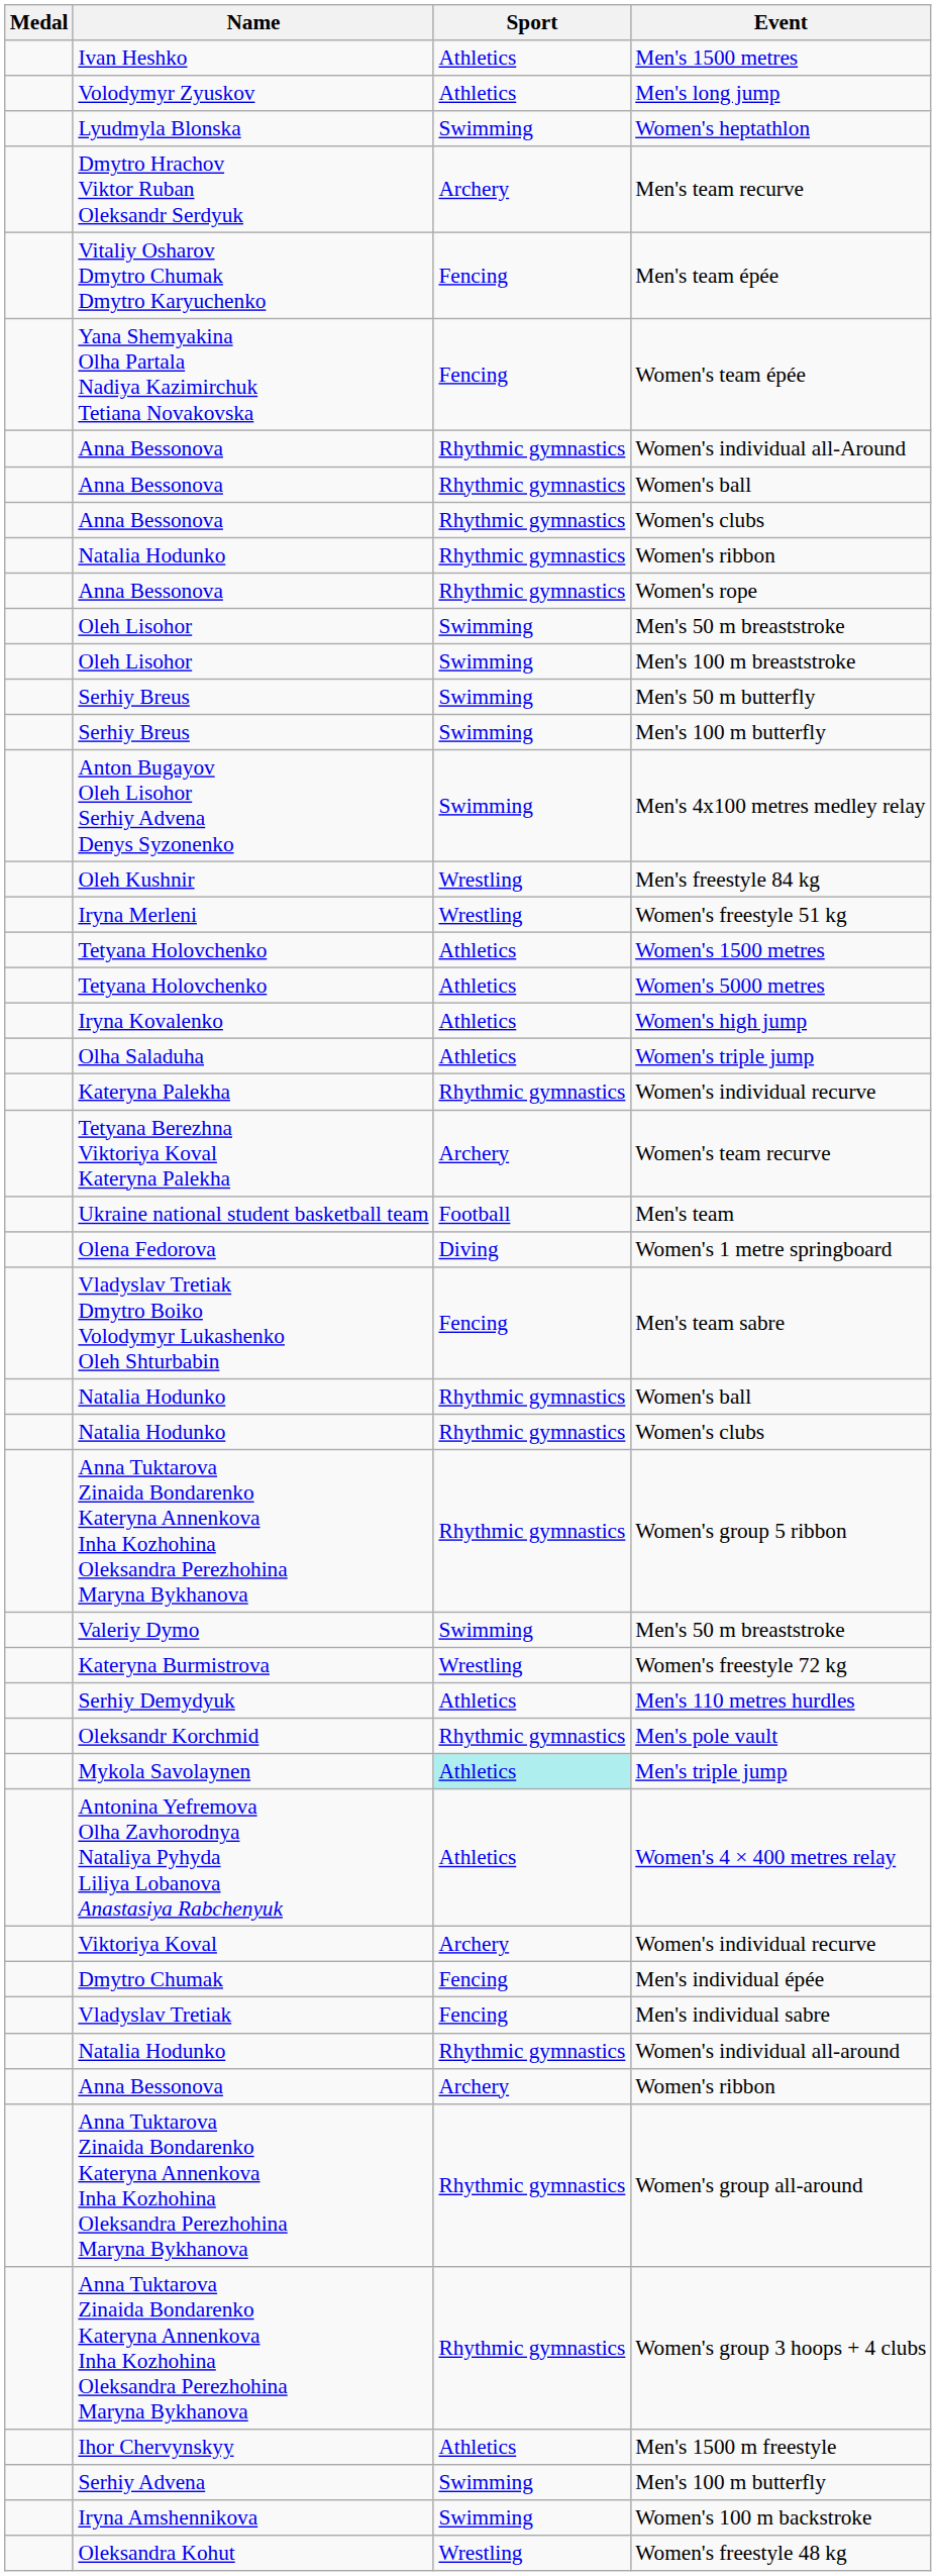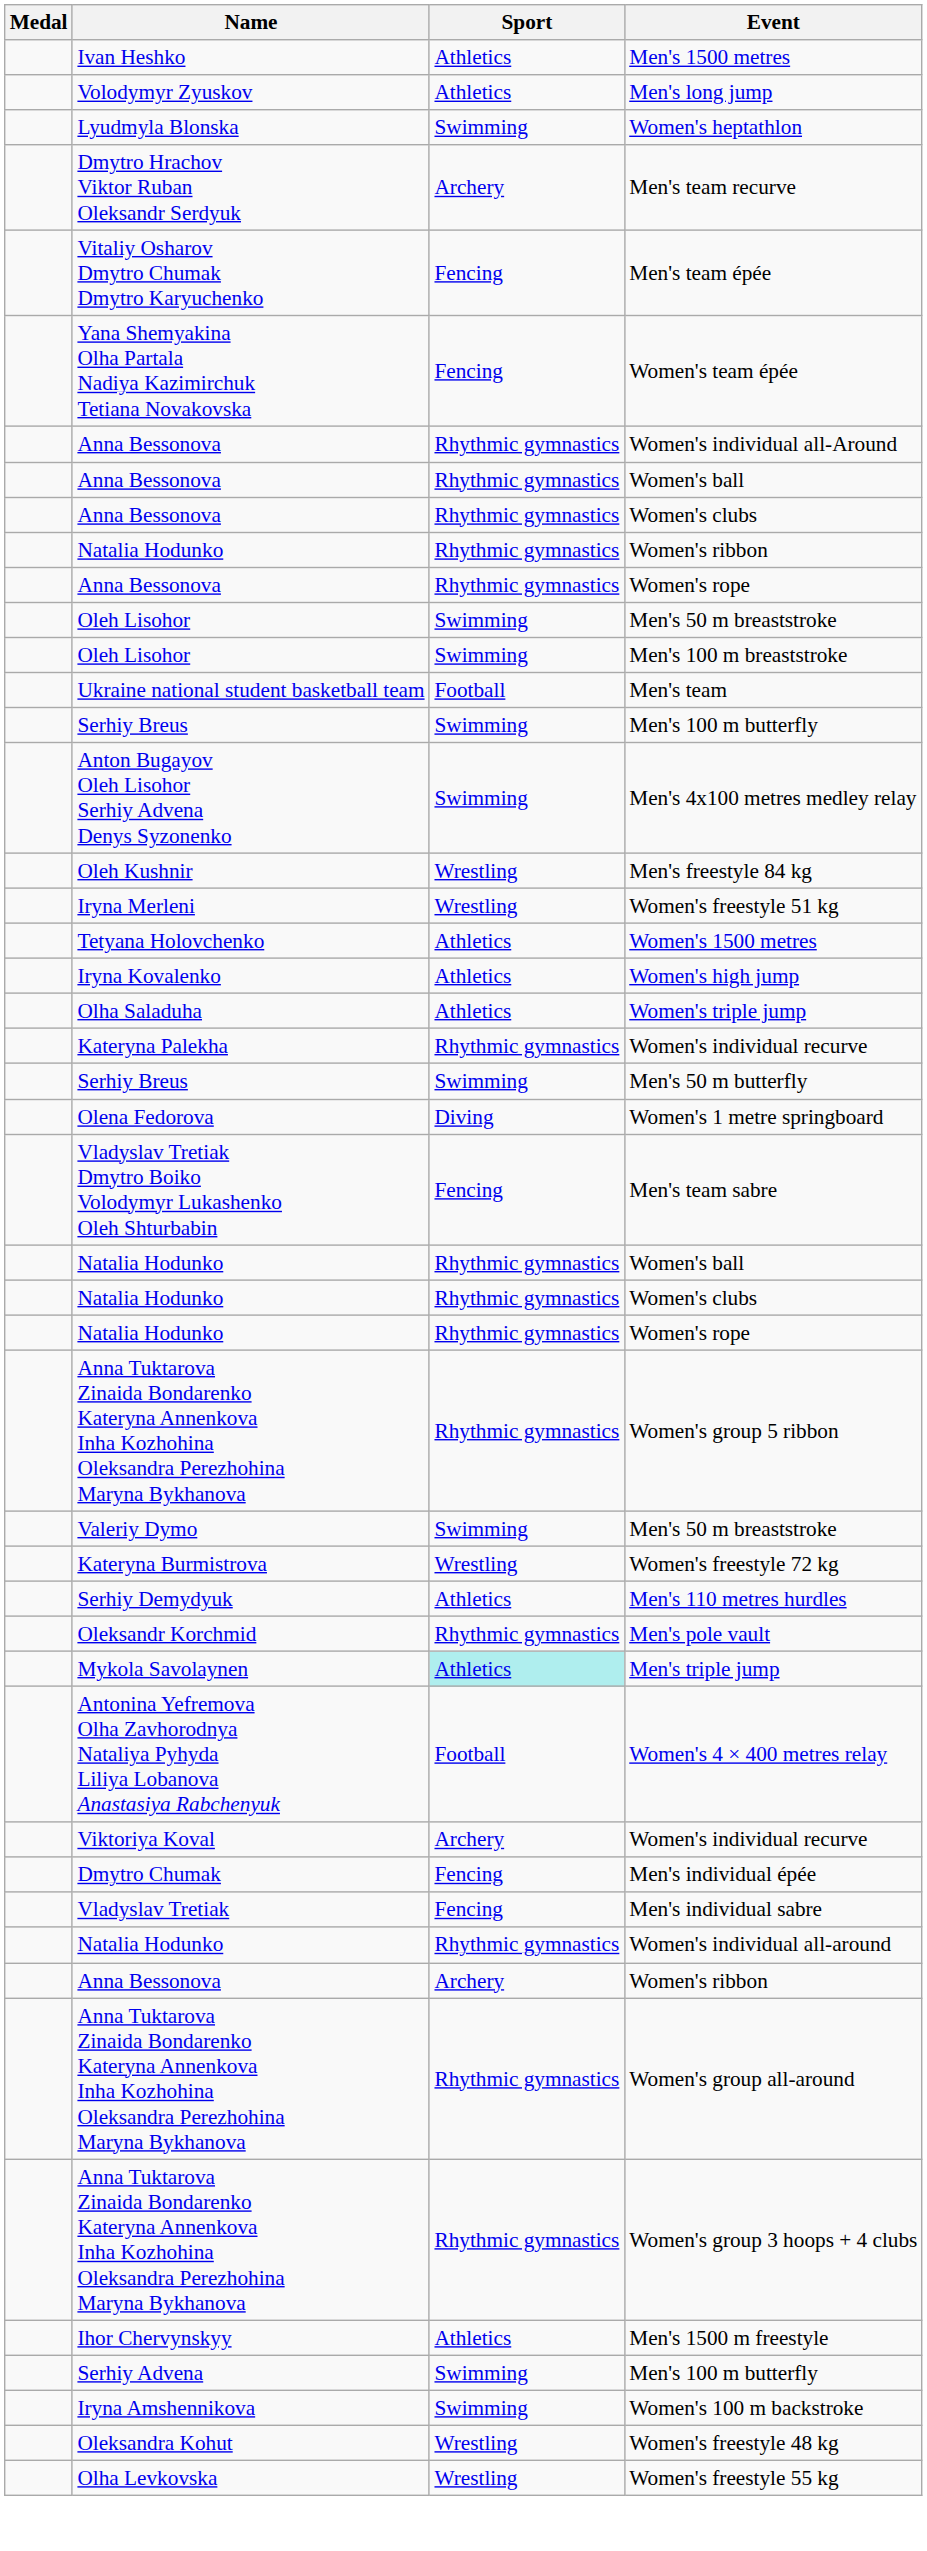rows swapped: Men's 50 m butterfly <-> Men's team
- row: Tetyana Holovchenko | Athletics | Women's 5000 metres
- row: Tetyana Berezhna Viktoriya Koval Kateryna Palekha | Archery | Women's team recurve
+ row: Natalia Hodunko | Rhythmic gymnastics | Women's rope
Women's 4 × 400 metres relay | Sport: Athletics -> Football
+ row: Olha Levkovska | Wrestling | Women's freestyle 55 kg
